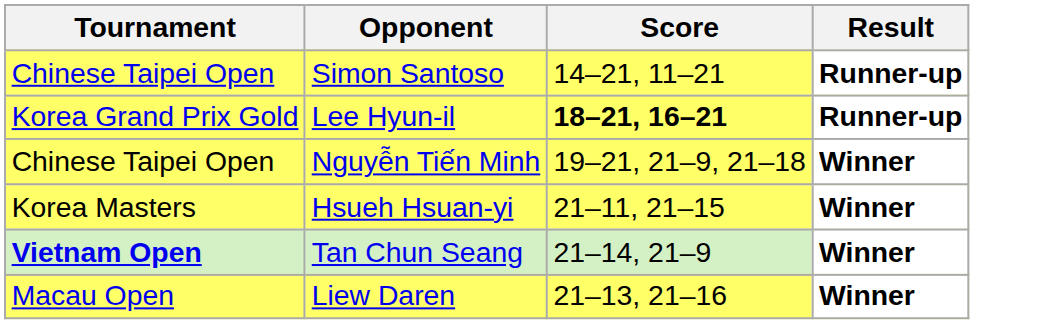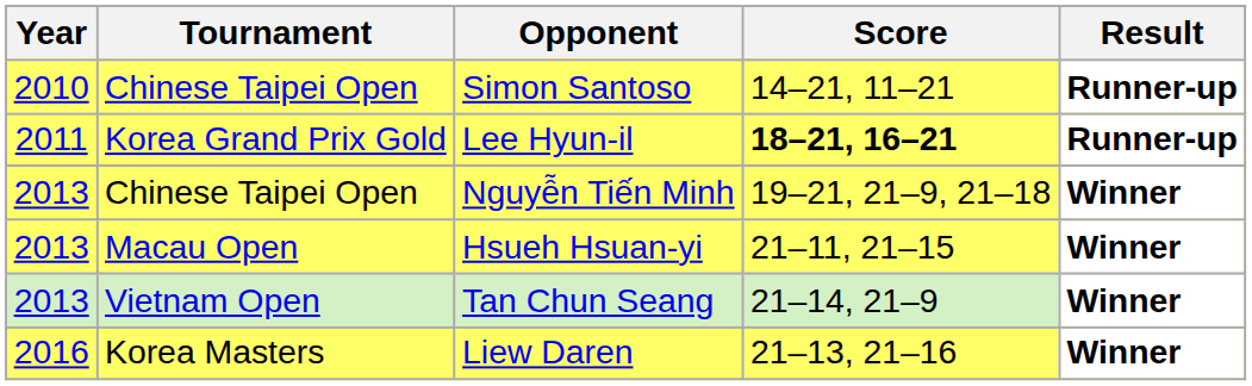+ column: Year | 2010 | 2011 | 2013 | 2013 | 2013 | 2016
Hsueh Hsuan-yi | Tournament: Korea Masters -> Macau Open
Tan Chun Seang | Tournament: bold -> normal
Liew Daren | Tournament: Macau Open -> Korea Masters
